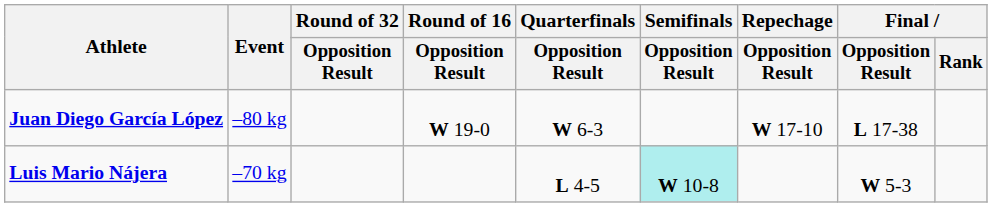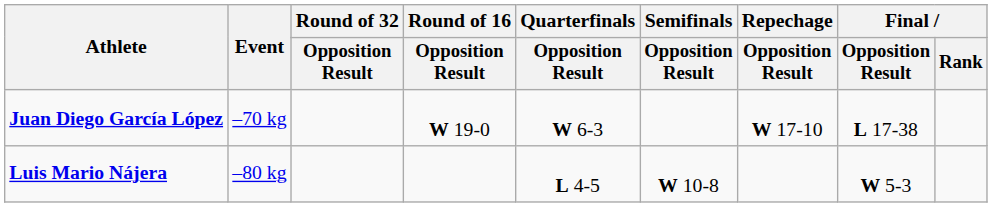Juan Diego García López | Event: –80 kg -> –70 kg
Luis Mario Nájera | Event: –70 kg -> –80 kg
Luis Mario Nájera | Semifinals / Opposition Result: paleturquoise background -> no background
